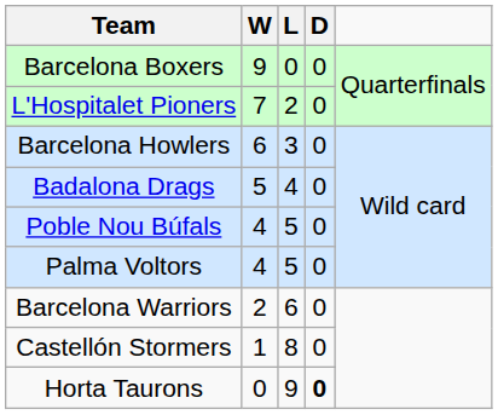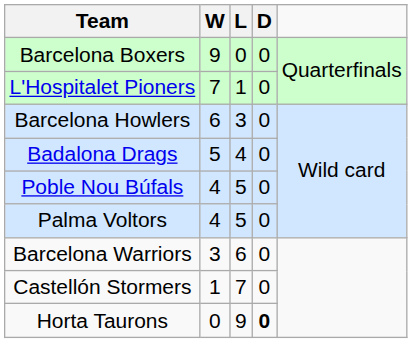L'Hospitalet Pioners | L: 2 -> 1
Barcelona Warriors | W: 2 -> 3
Castellón Stormers | L: 8 -> 7
